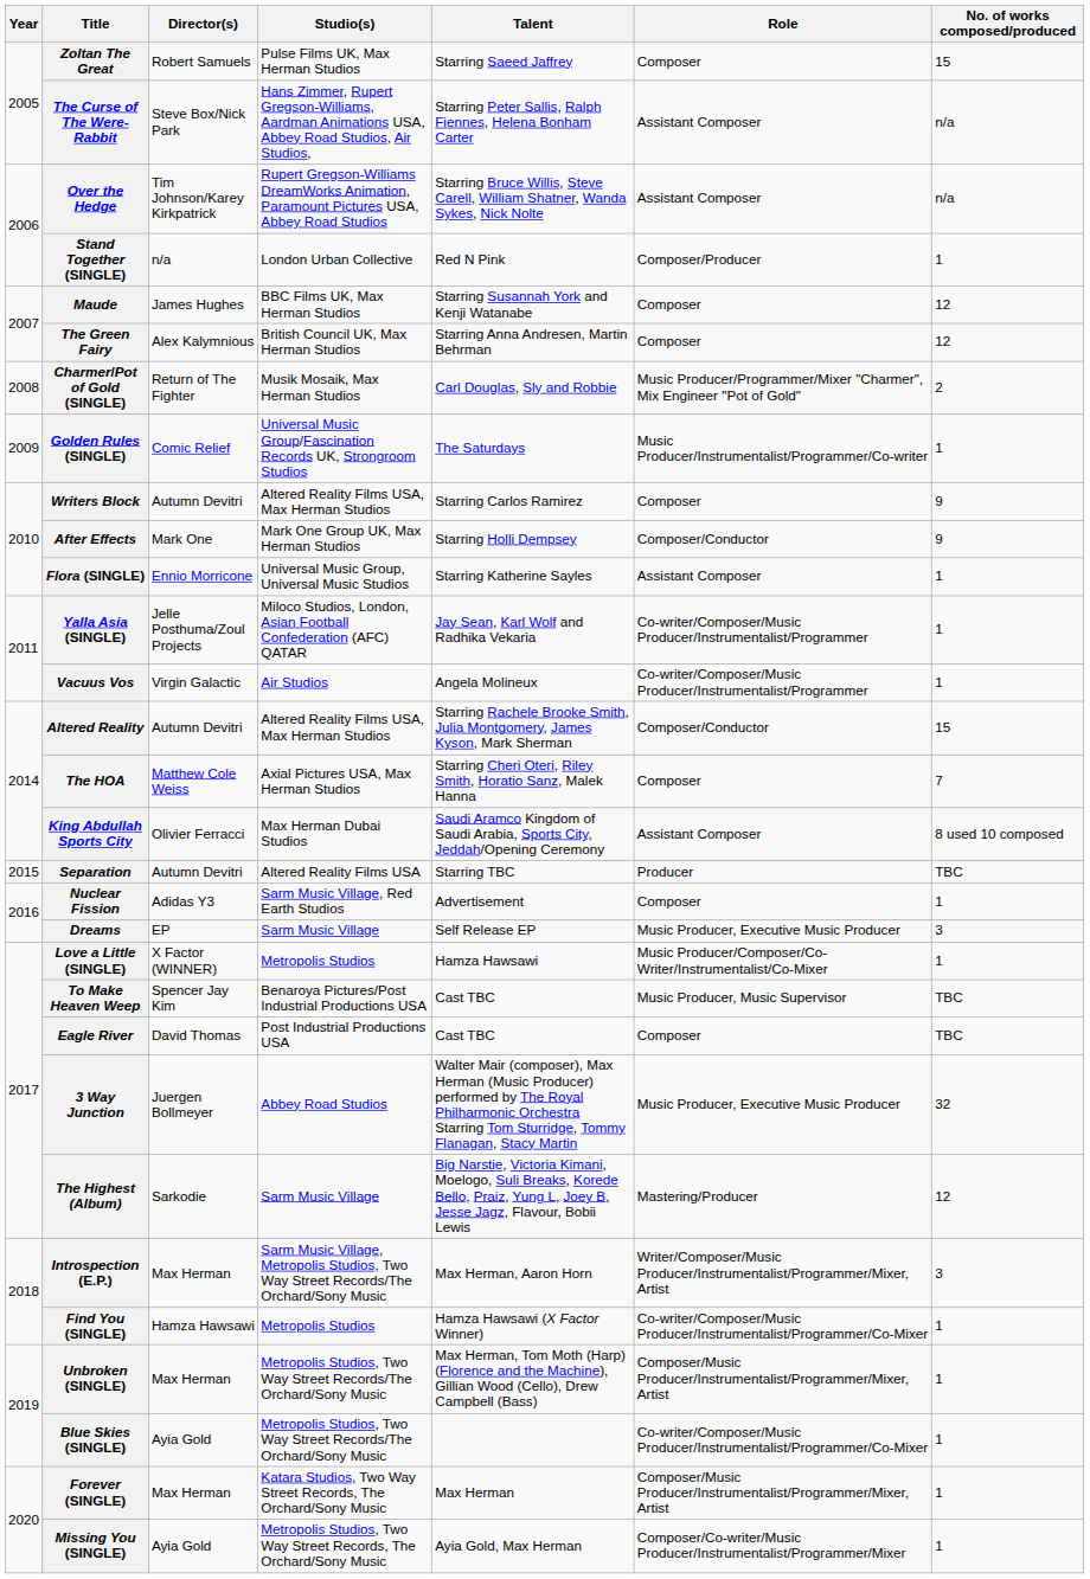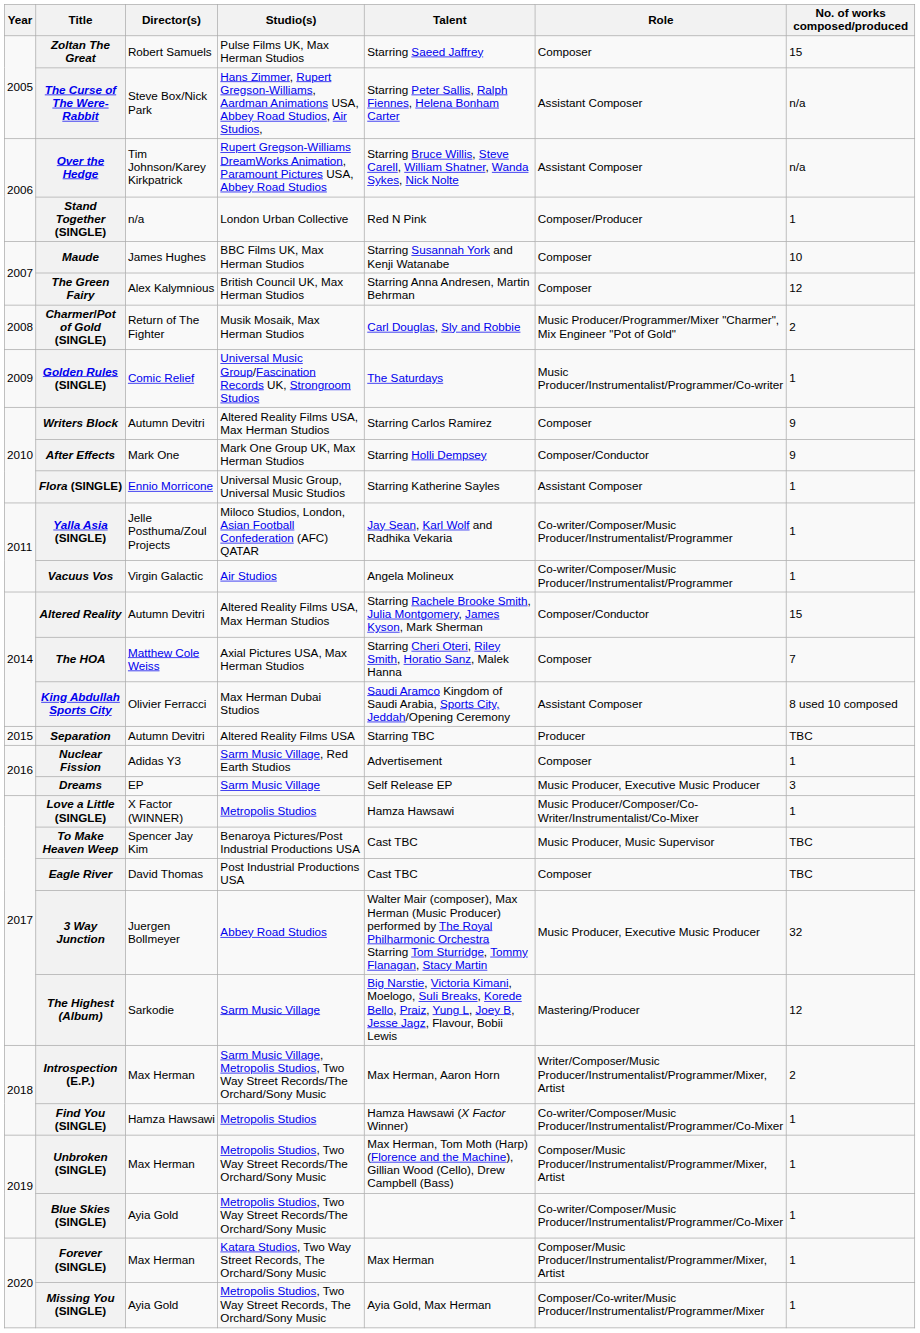Maude | No. of works composed/produced: 12 -> 10
Introspection (E.P.) | No. of works composed/produced: 3 -> 2
